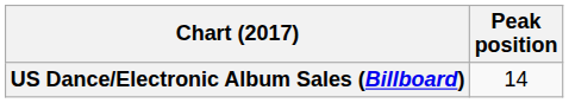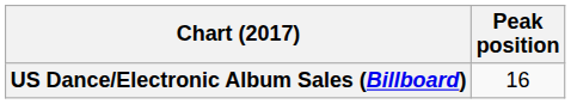US Dance/Electronic Album Sales (Billboard) | Peak position: 14 -> 16
